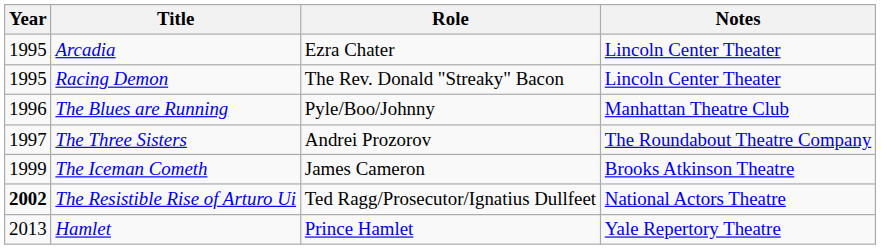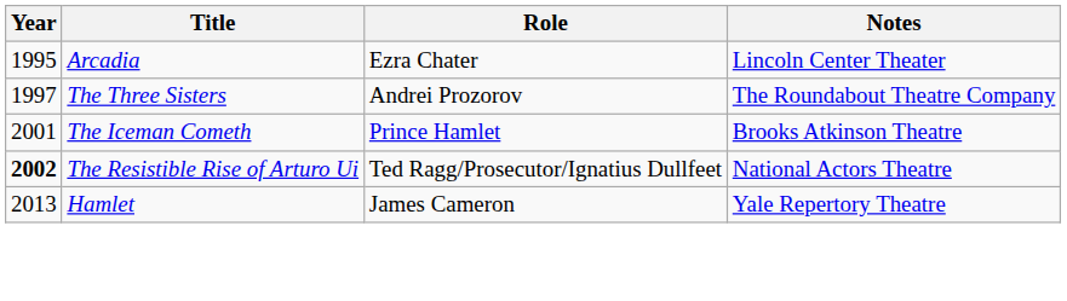- row: 1995 | Racing Demon | The Rev. Donald "Streaky" Bacon | Lincoln Center Theater
- row: 1996 | The Blues are Running | Pyle/Boo/Johnny | Manhattan Theatre Club
The Iceman Cometh | Year: 1999 -> 2001
The Iceman Cometh | Role: James Cameron -> Prince Hamlet
Hamlet | Role: Prince Hamlet -> James Cameron
